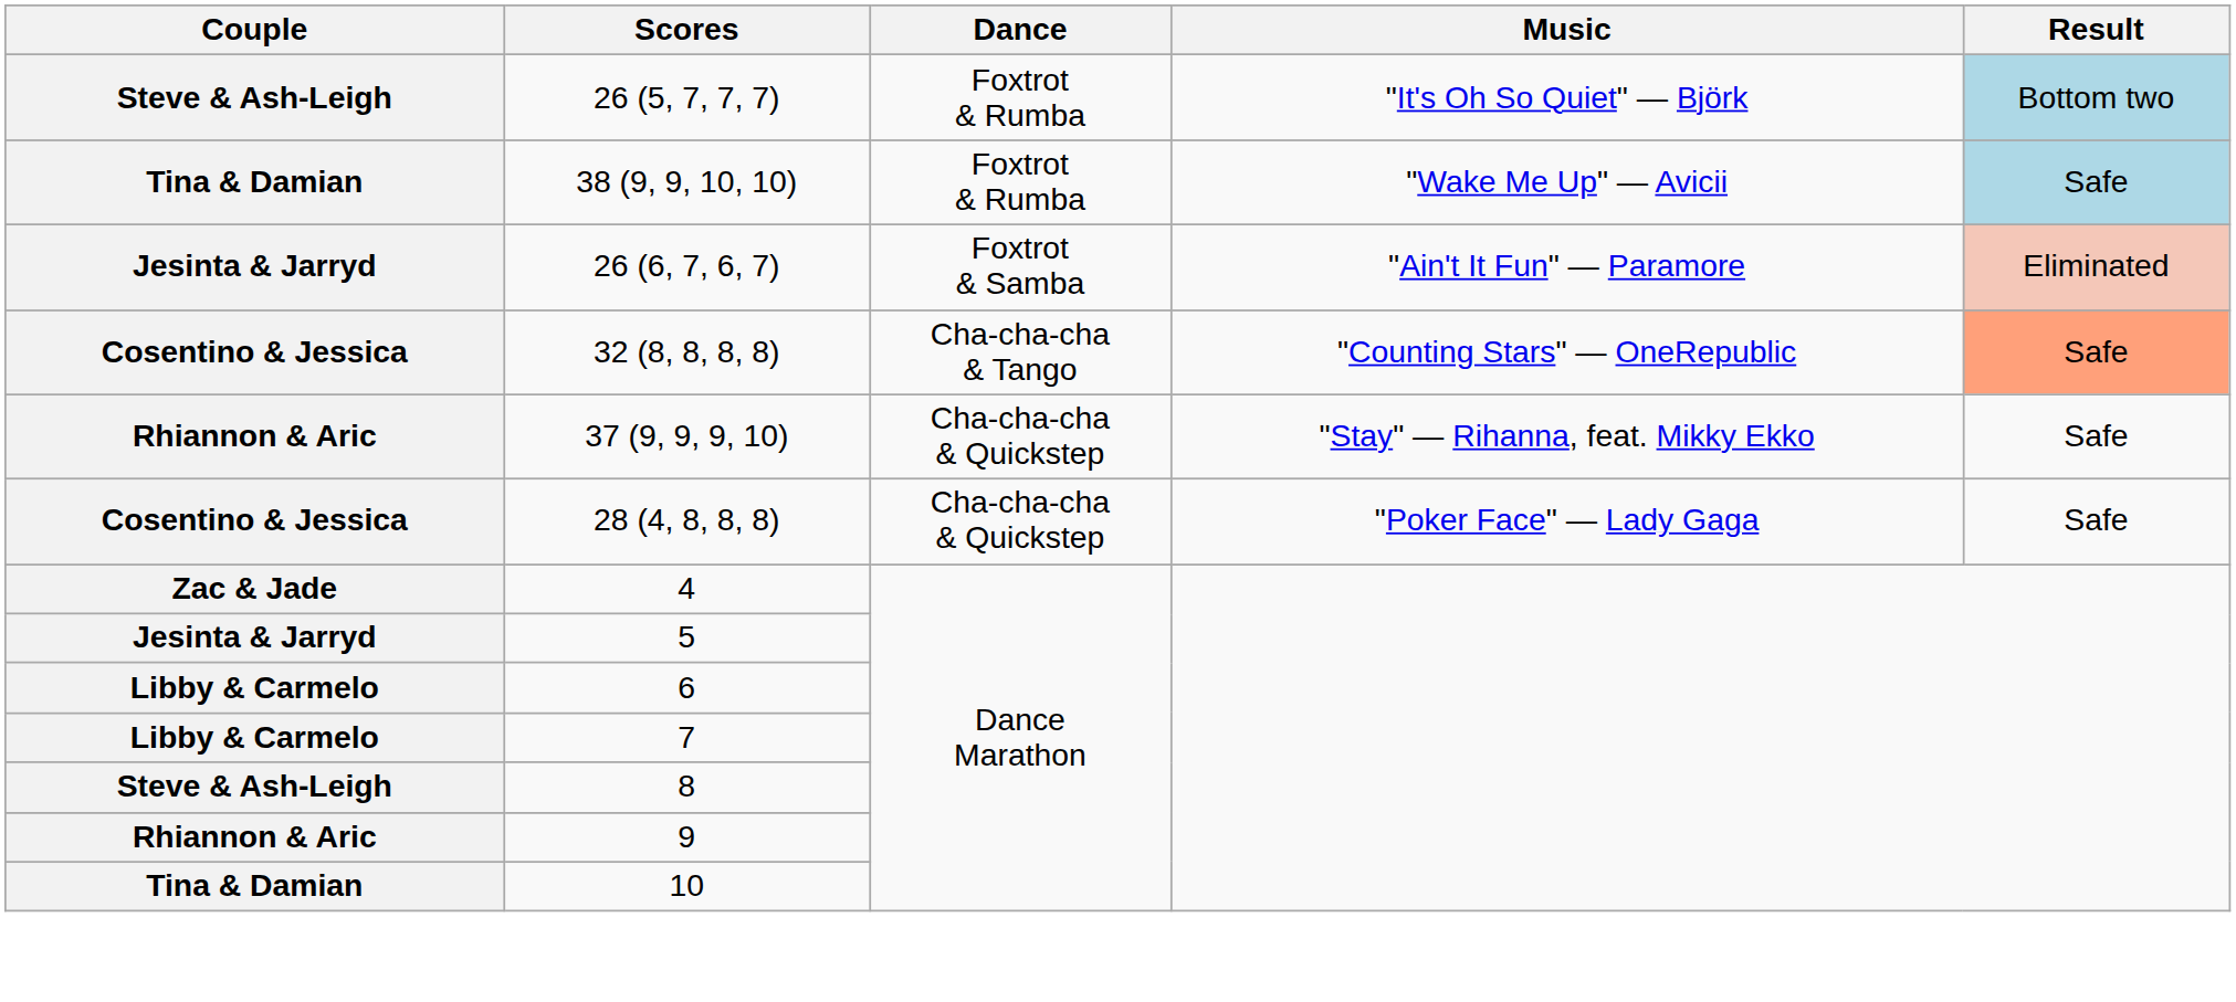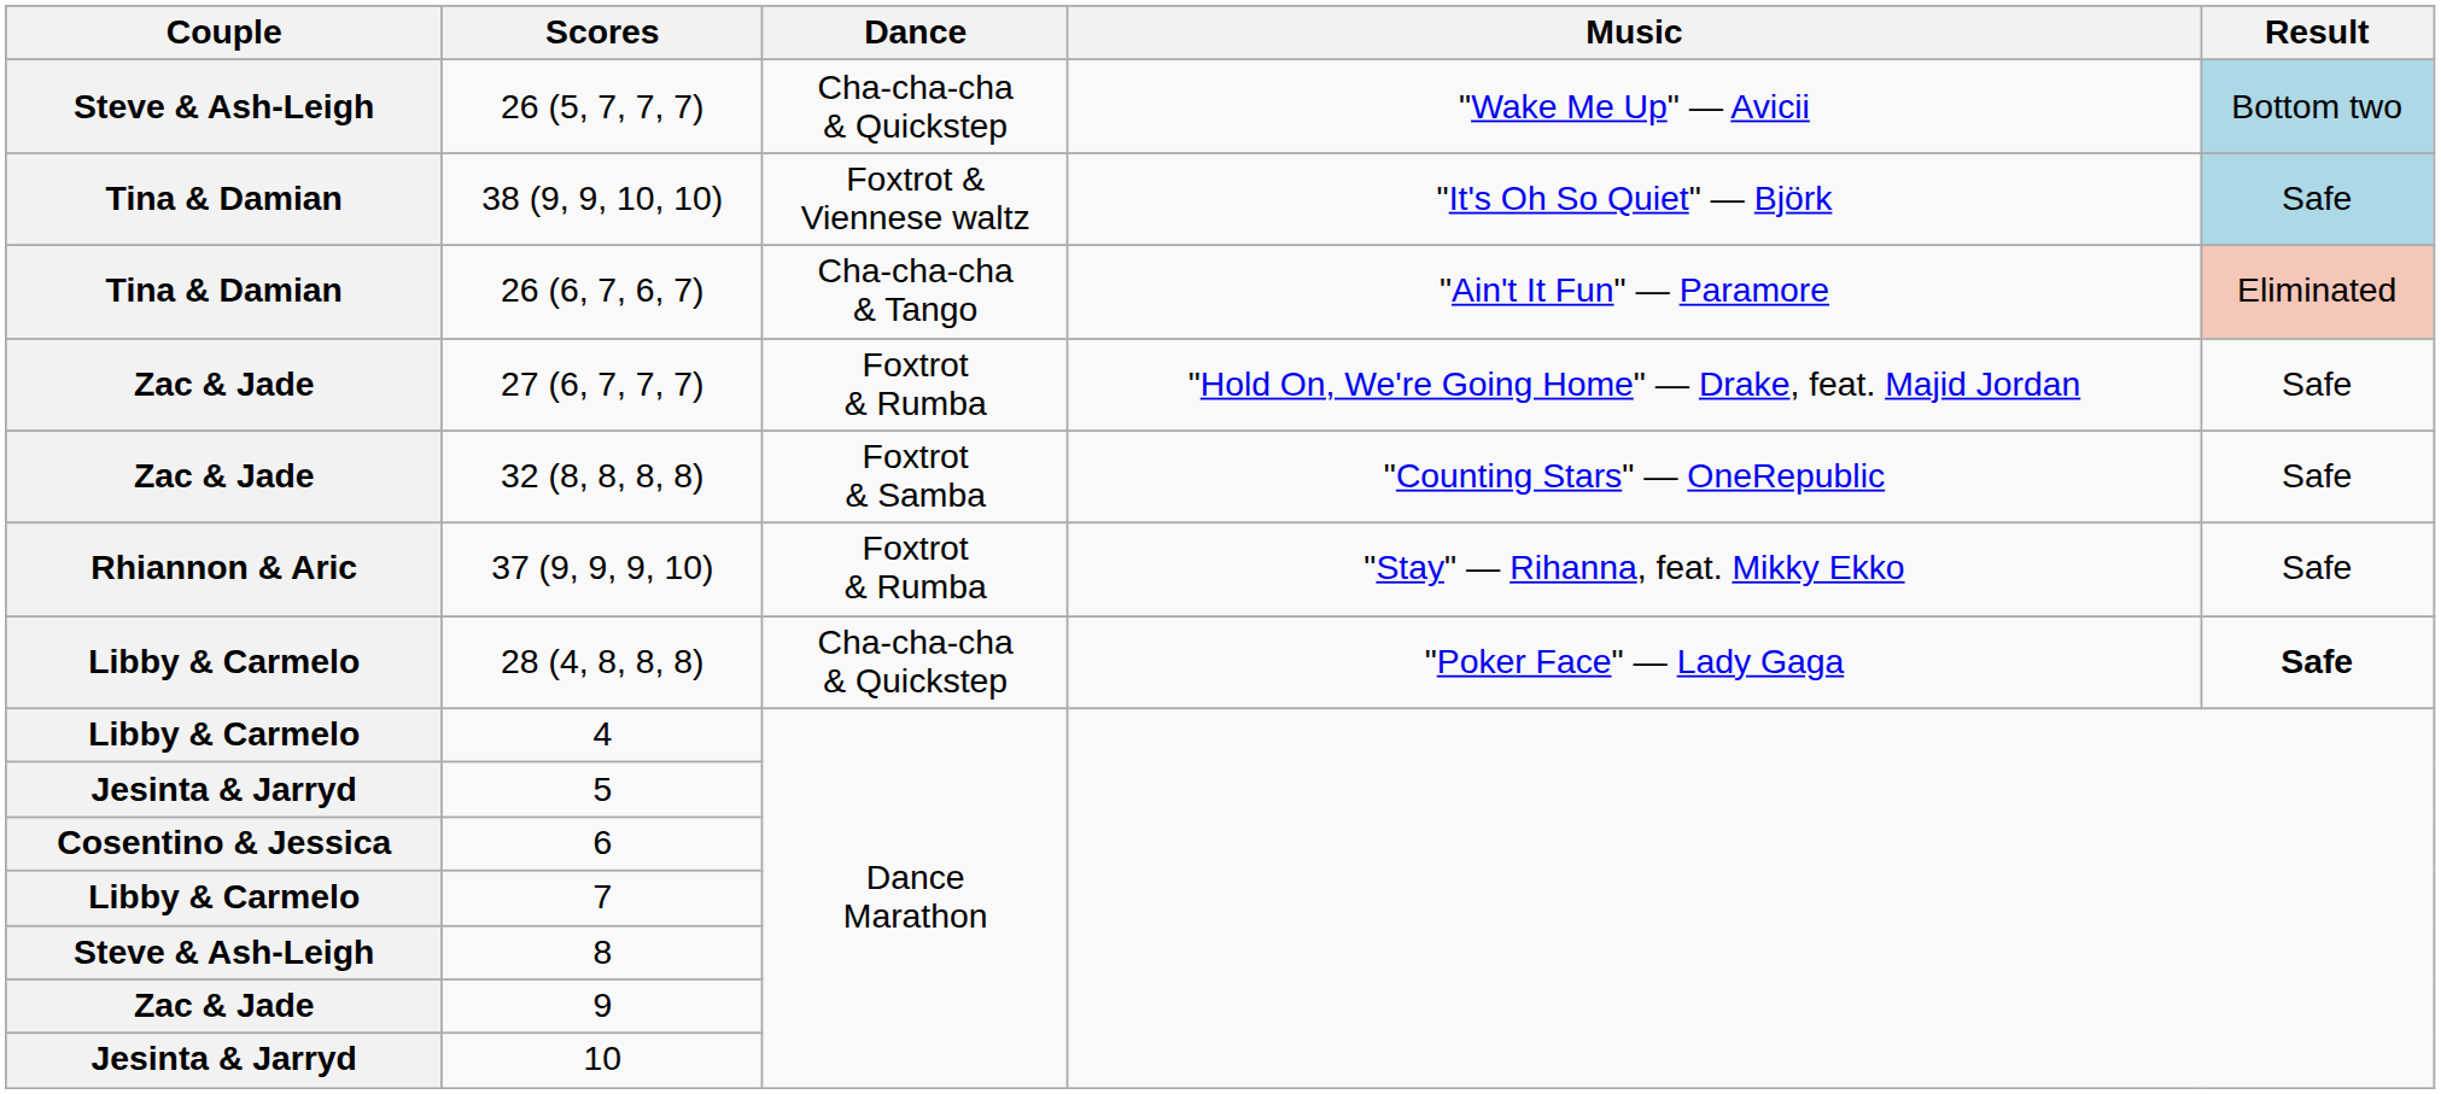26 (5, 7, 7, 7) | Dance: Foxtrot & Rumba -> Cha-cha-cha & Quickstep
26 (5, 7, 7, 7) | Music: "It's Oh So Quiet" — Björk -> "Wake Me Up" — Avicii
38 (9, 9, 10, 10) | Dance: Foxtrot & Rumba -> Foxtrot & Viennese waltz
38 (9, 9, 10, 10) | Music: "Wake Me Up" — Avicii -> "It's Oh So Quiet" — Björk
26 (6, 7, 6, 7) | Couple: Jesinta & Jarryd -> Tina & Damian
26 (6, 7, 6, 7) | Dance: Foxtrot & Samba -> Cha-cha-cha & Tango
+ row: Zac & Jade | 27 (6, 7, 7, 7) | Foxtrot & Rumba | "Hold On, We're Going Home" — Drake, feat. Majid Jordan | Safe
32 (8, 8, 8, 8) | Couple: Cosentino & Jessica -> Zac & Jade
32 (8, 8, 8, 8) | Dance: Cha-cha-cha & Tango -> Foxtrot & Samba
32 (8, 8, 8, 8) | Result: lightsalmon background -> no background
37 (9, 9, 9, 10) | Dance: Cha-cha-cha & Quickstep -> Foxtrot & Rumba
28 (4, 8, 8, 8) | Couple: Cosentino & Jessica -> Libby & Carmelo
28 (4, 8, 8, 8) | Result: normal -> bold
4 | Couple: Zac & Jade -> Libby & Carmelo
6 | Couple: Libby & Carmelo -> Cosentino & Jessica
9 | Couple: Rhiannon & Aric -> Zac & Jade
10 | Couple: Tina & Damian -> Jesinta & Jarryd
